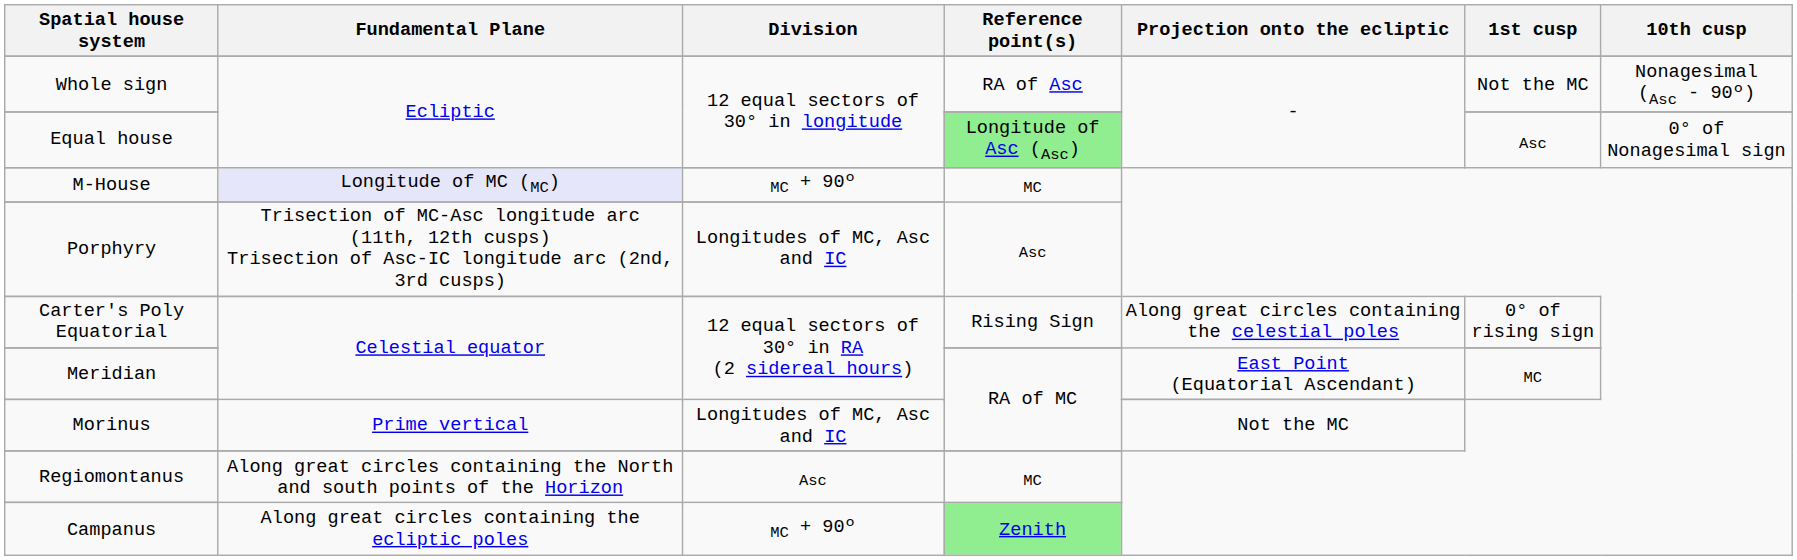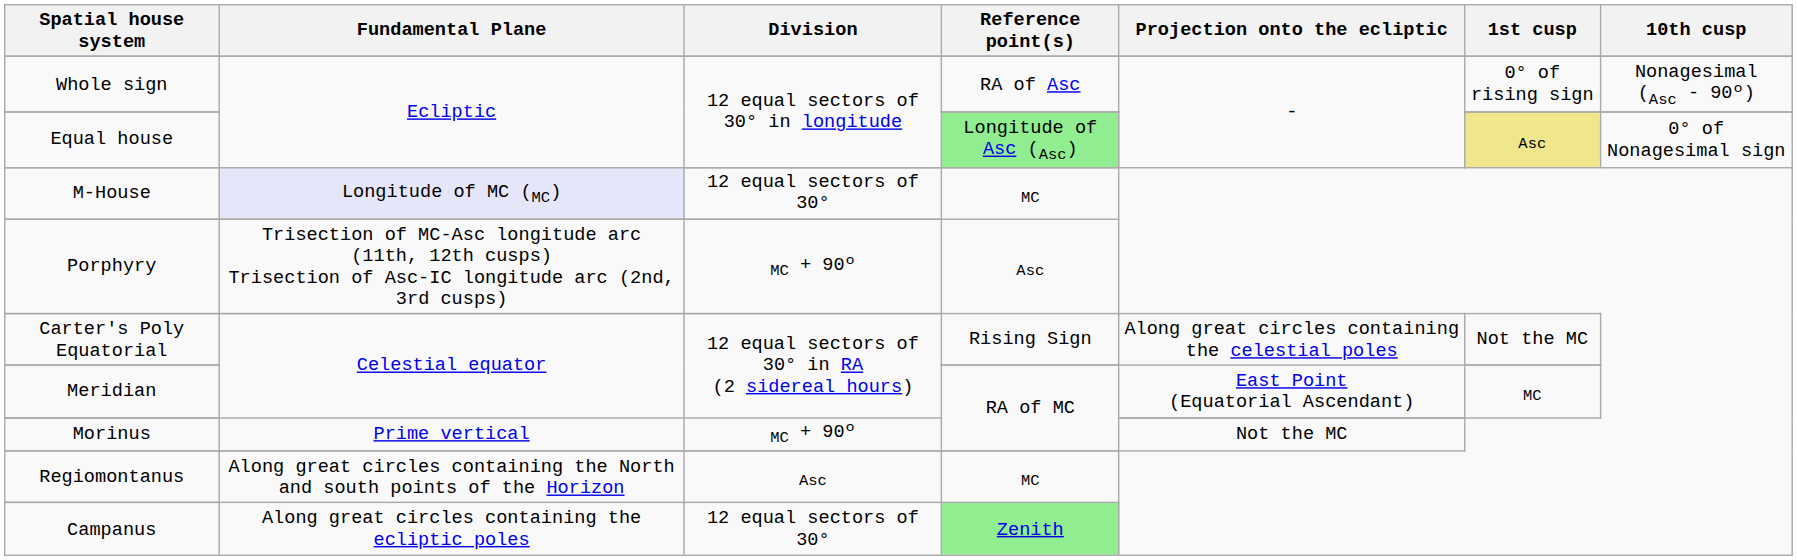Whole sign | 1st cusp: Not the MC -> 0° of rising sign
Equal house | 1st cusp: no background -> khaki background
M-House | Division: MC + 90º -> 12 equal sectors of 30°
Porphyry | Division: Longitudes of MC, Asc and IC -> MC + 90º
Carter's Poly Equatorial | 1st cusp: 0° of rising sign -> Not the MC
Morinus | Division: Longitudes of MC, Asc and IC -> MC + 90º
Campanus | Division: MC + 90º -> 12 equal sectors of 30°
